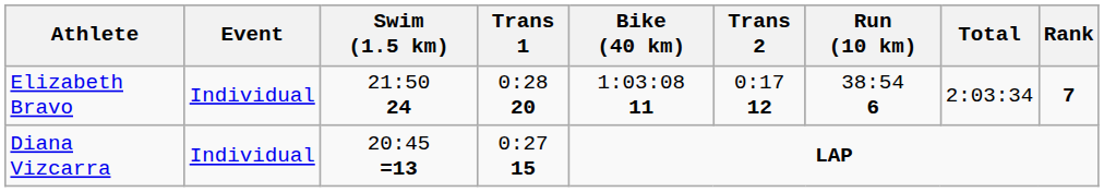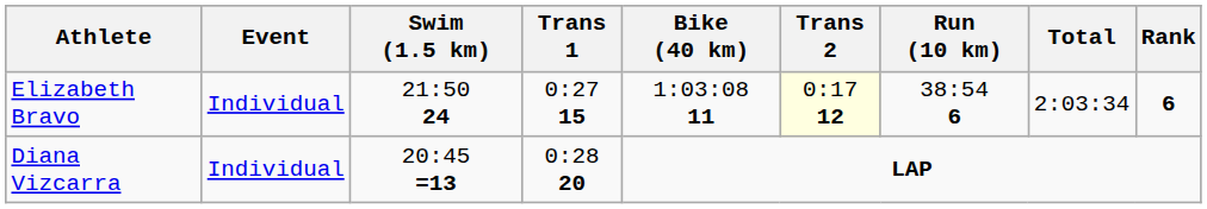Elizabeth Bravo | Trans 1: 0:28 20 -> 0:27 15
Elizabeth Bravo | Trans 2: no background -> lightyellow background
Elizabeth Bravo | Rank: 7 -> 6
Diana Vizcarra | Trans 1: 0:27 15 -> 0:28 20
